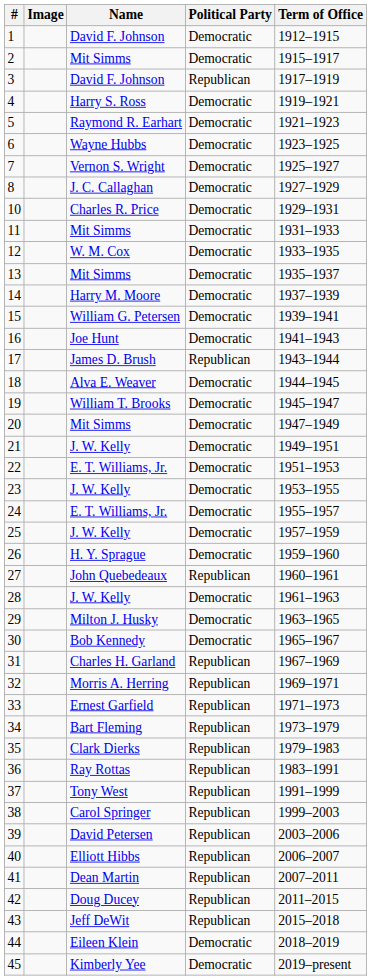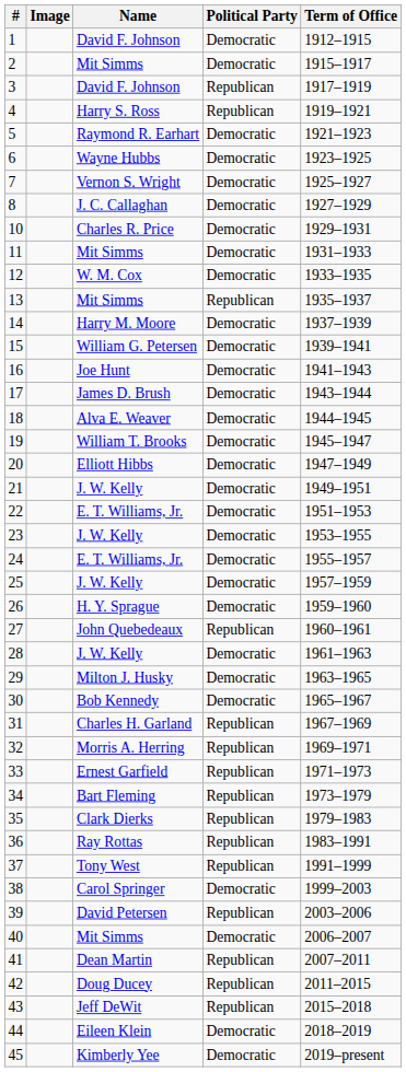4 | Political Party: Democratic -> Republican
13 | Political Party: Democratic -> Republican
17 | Political Party: Republican -> Democratic
20 | Name: Mit Simms -> Elliott Hibbs
38 | Political Party: Republican -> Democratic
40 | Name: Elliott Hibbs -> Mit Simms
40 | Political Party: Republican -> Democratic
